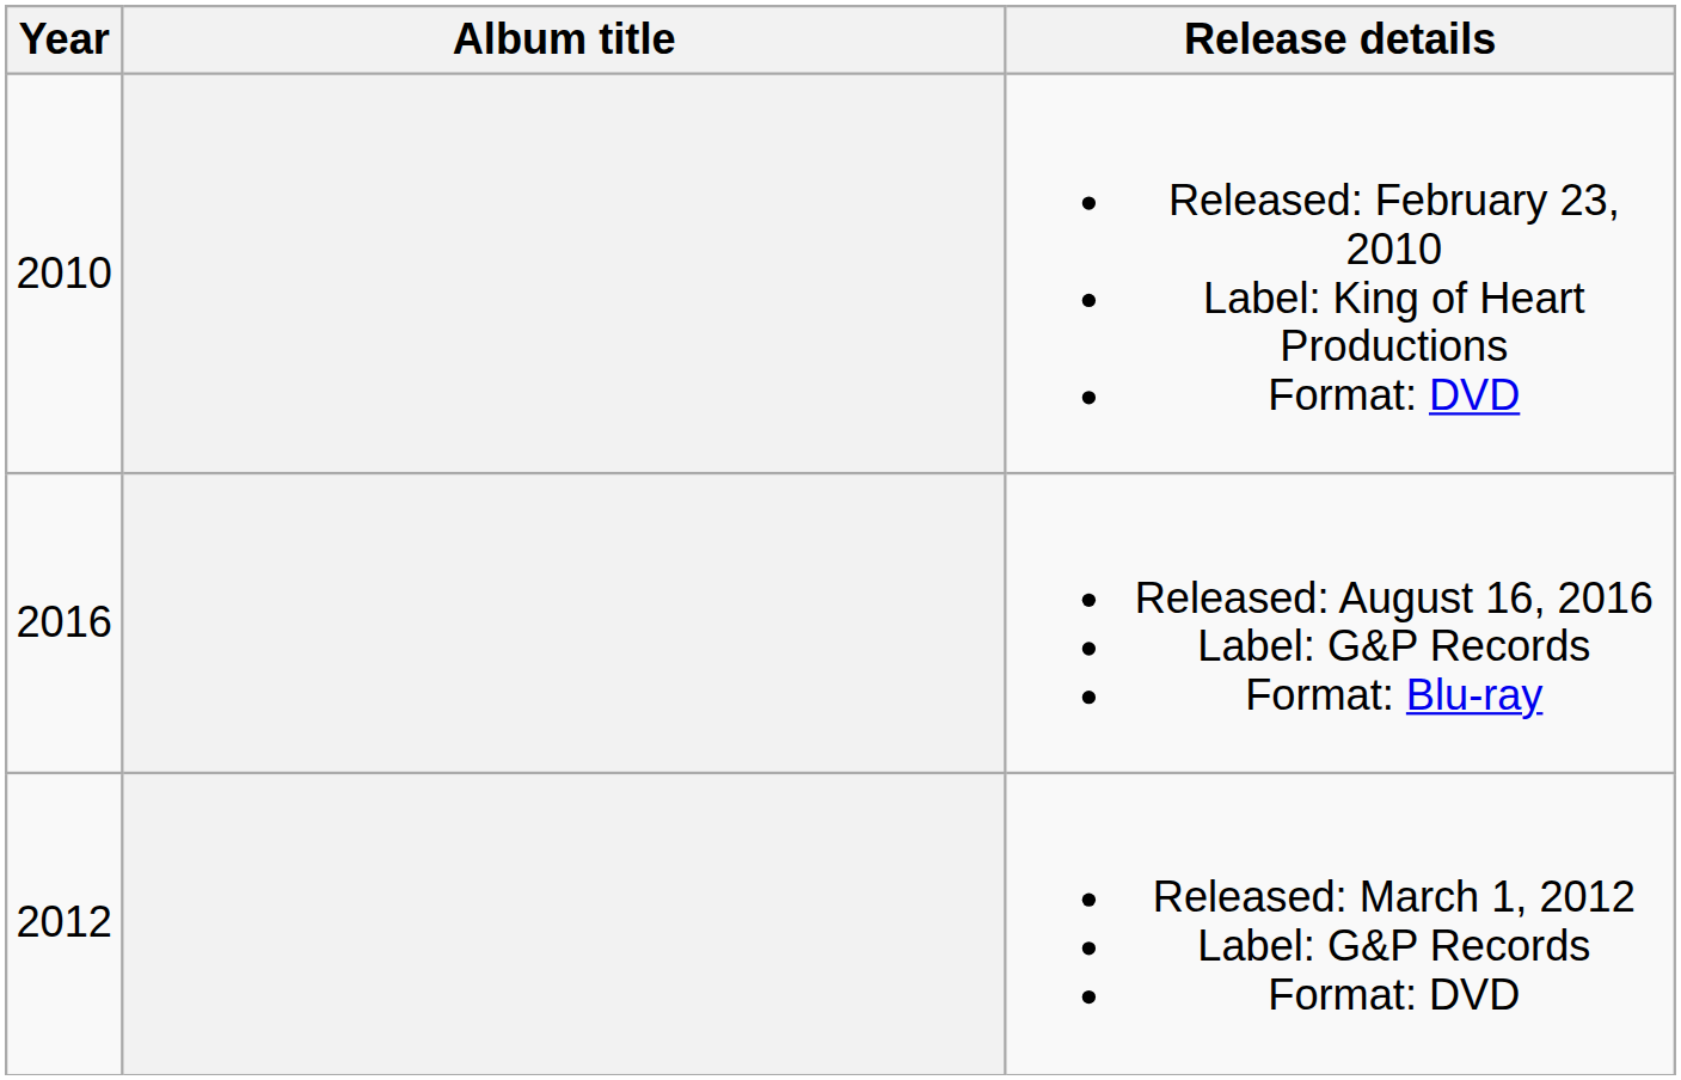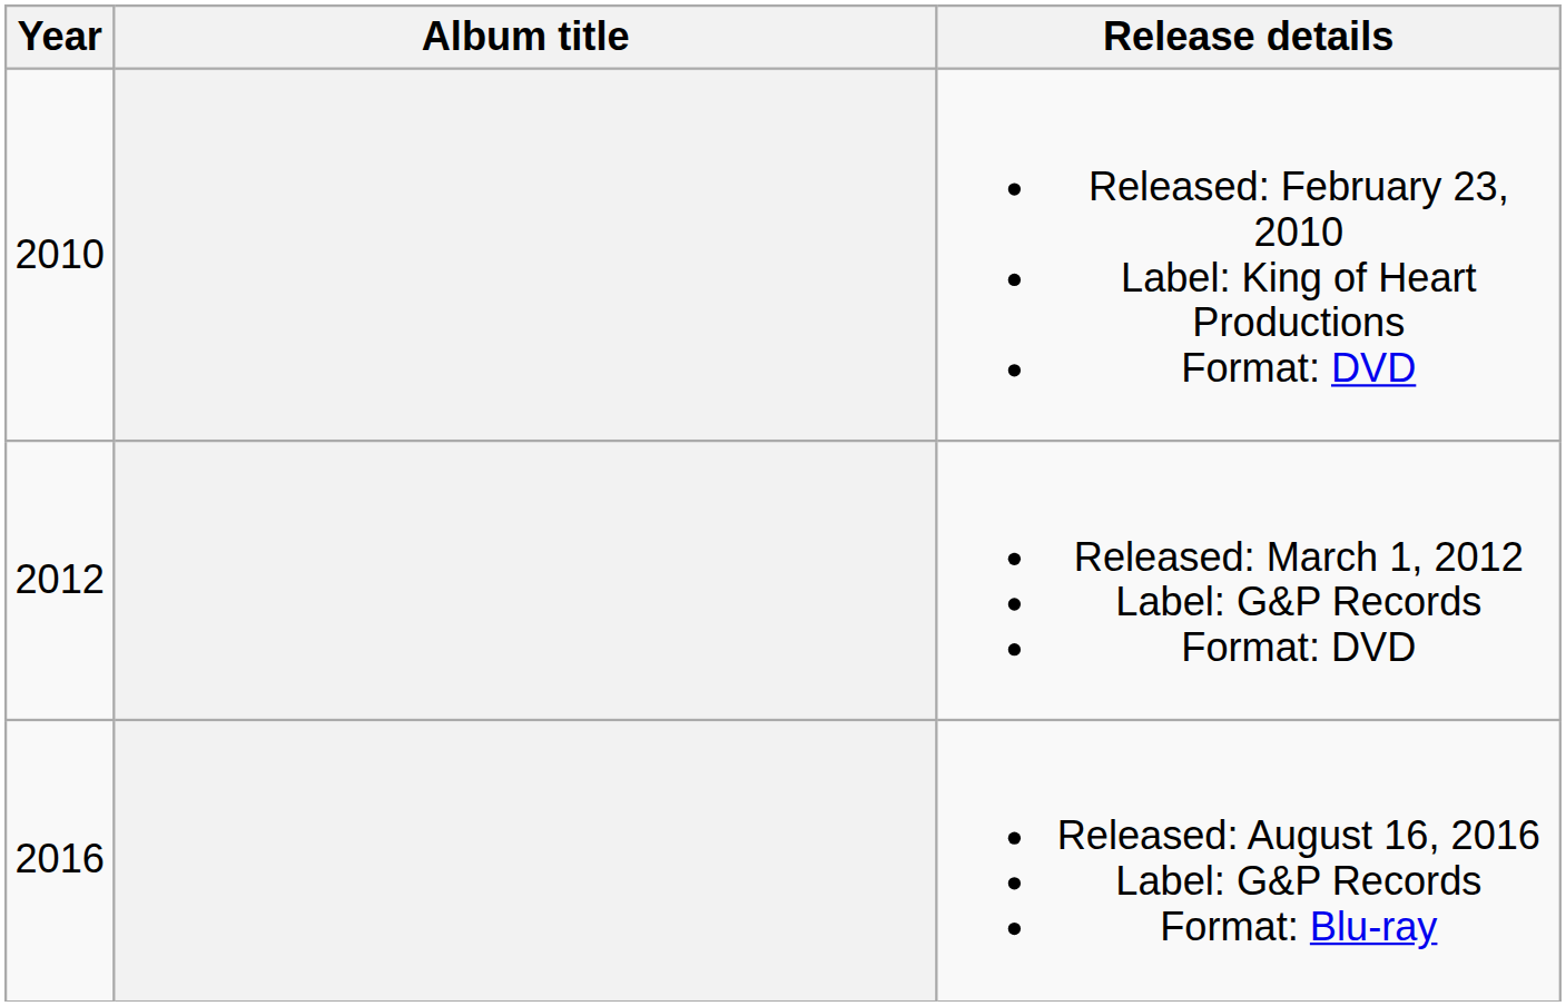rows swapped: Released: March 1, 2012 Label: G&P Records Format: DVD <-> Released: August 16, 2016 Label: G&P Records Format: Blu-ray
